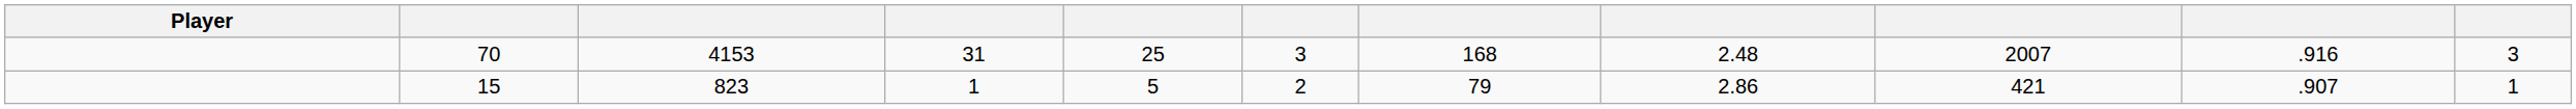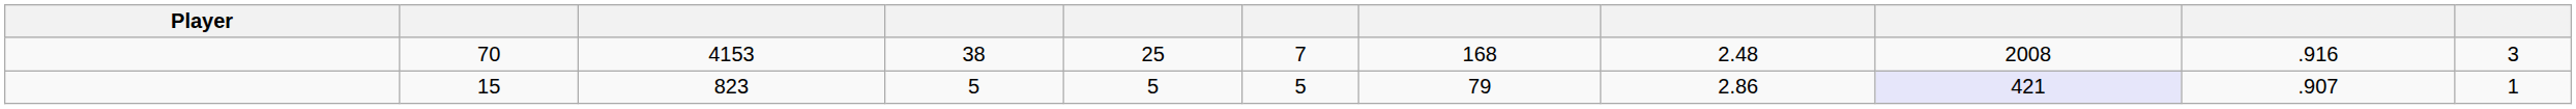70 | column 4: 31 -> 38
70 | column 6: 3 -> 7
70 | column 9: 2007 -> 2008
15 | column 4: 1 -> 5
15 | column 6: 2 -> 5
15 | column 9: no background -> lavender background
